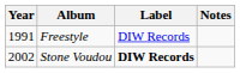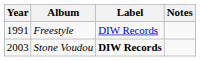Stone Voudou | Year: 2002 -> 2003
